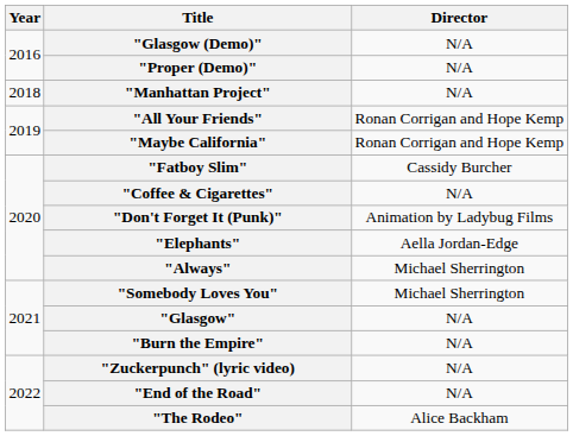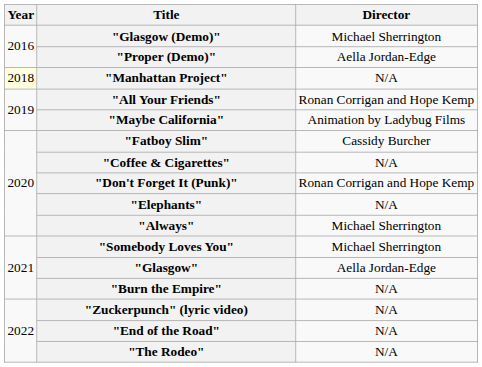"Glasgow (Demo)" | Director: N/A -> Michael Sherrington
"Proper (Demo)" | Director: N/A -> Aella Jordan-Edge
"Manhattan Project" | Year: no background -> lightyellow background
"Maybe California" | Director: Ronan Corrigan and Hope Kemp -> Animation by Ladybug Films
"Don't Forget It (Punk)" | Director: Animation by Ladybug Films -> Ronan Corrigan and Hope Kemp
"Elephants" | Director: Aella Jordan-Edge -> N/A
"Glasgow" | Director: N/A -> Aella Jordan-Edge
"The Rodeo" | Director: Alice Backham -> N/A
